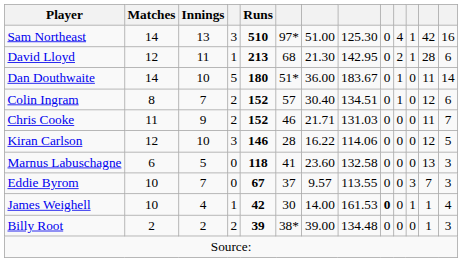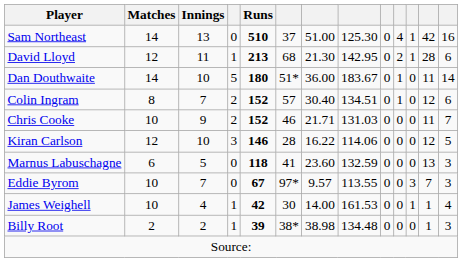Sam Northeast | column 4: 3 -> 0
Sam Northeast | column 6: 97* -> 37
Chris Cooke | Matches: 11 -> 10
Marnus Labuschagne | column 8: 132.58 -> 132.59
Eddie Byrom | column 6: 37 -> 97*
James Weighell | column 9: bold -> normal
Billy Root | column 4: 2 -> 1
Billy Root | column 7: 39.00 -> 38.98
